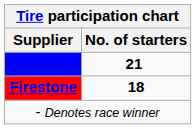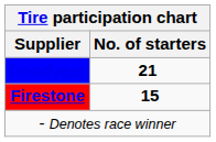Firestone | No. of starters: 18 -> 15
